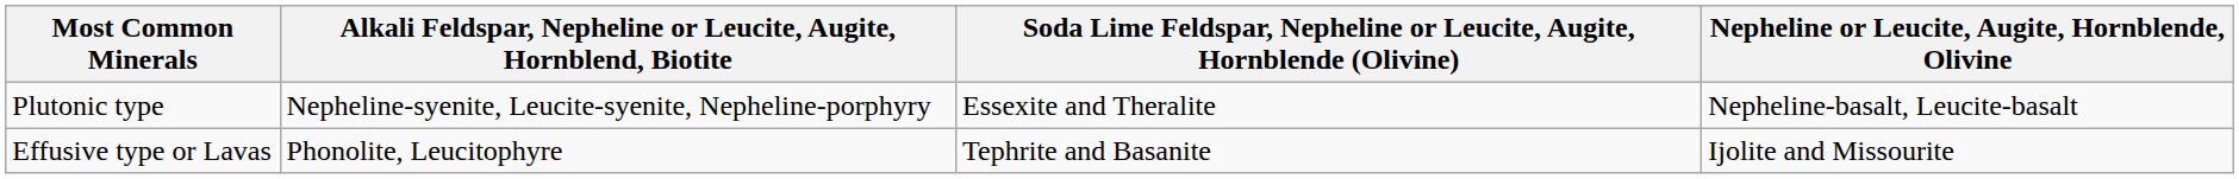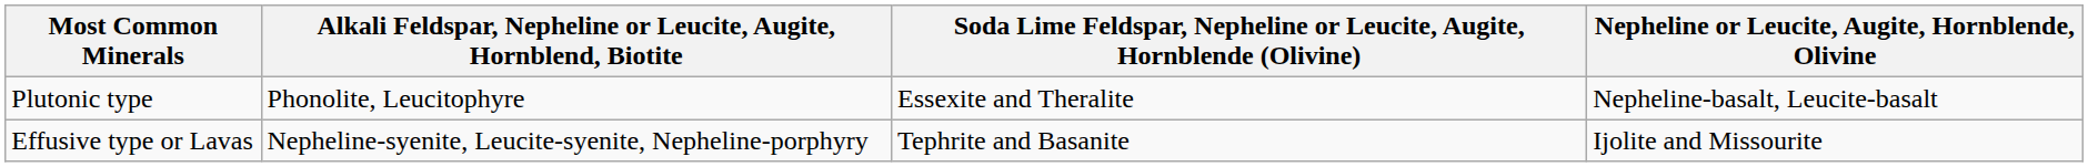Plutonic type | column 2: Nepheline-syenite, Leucite-syenite, Nepheline-porphyry -> Phonolite, Leucitophyre
Effusive type or Lavas | column 2: Phonolite, Leucitophyre -> Nepheline-syenite, Leucite-syenite, Nepheline-porphyry
